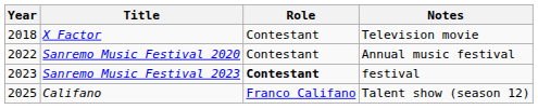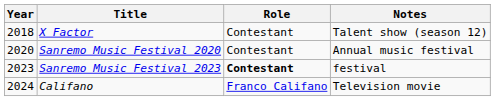X Factor | Notes: Television movie -> Talent show (season 12)
Sanremo Music Festival 2020 | Year: 2022 -> 2020
Califano | Year: 2025 -> 2024
Califano | Notes: Talent show (season 12) -> Television movie
